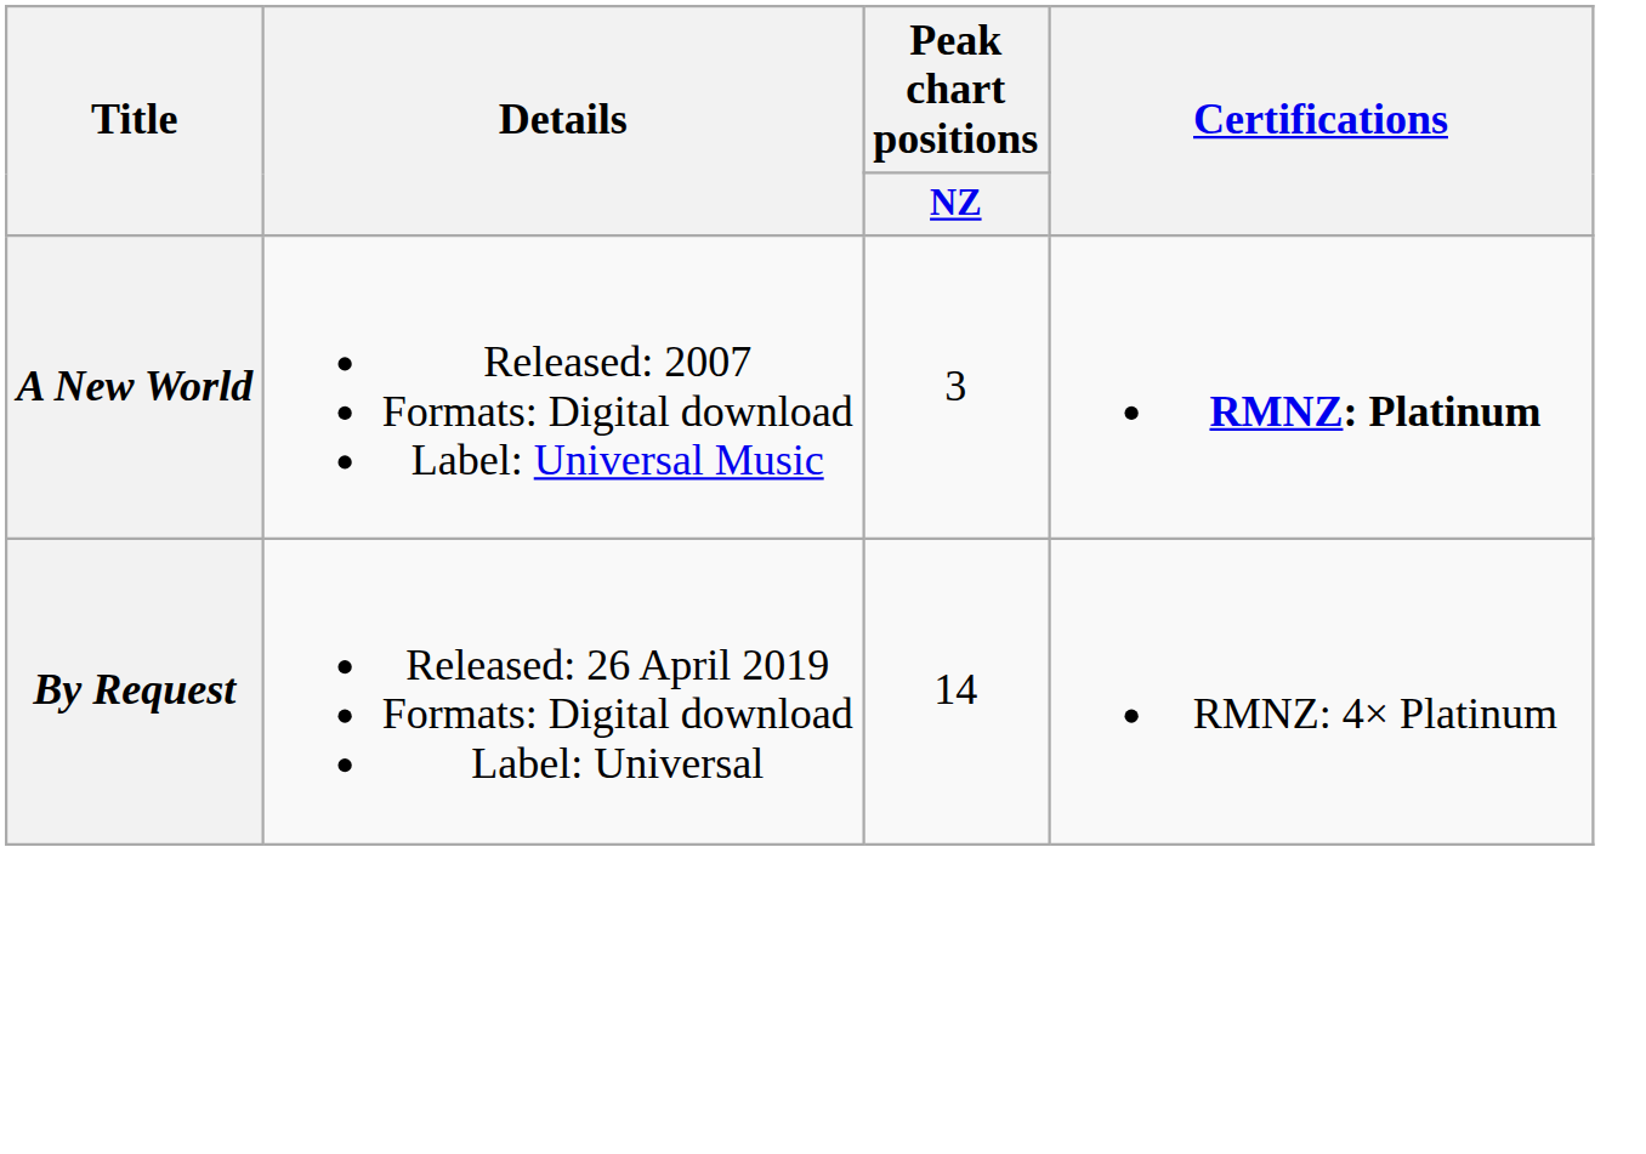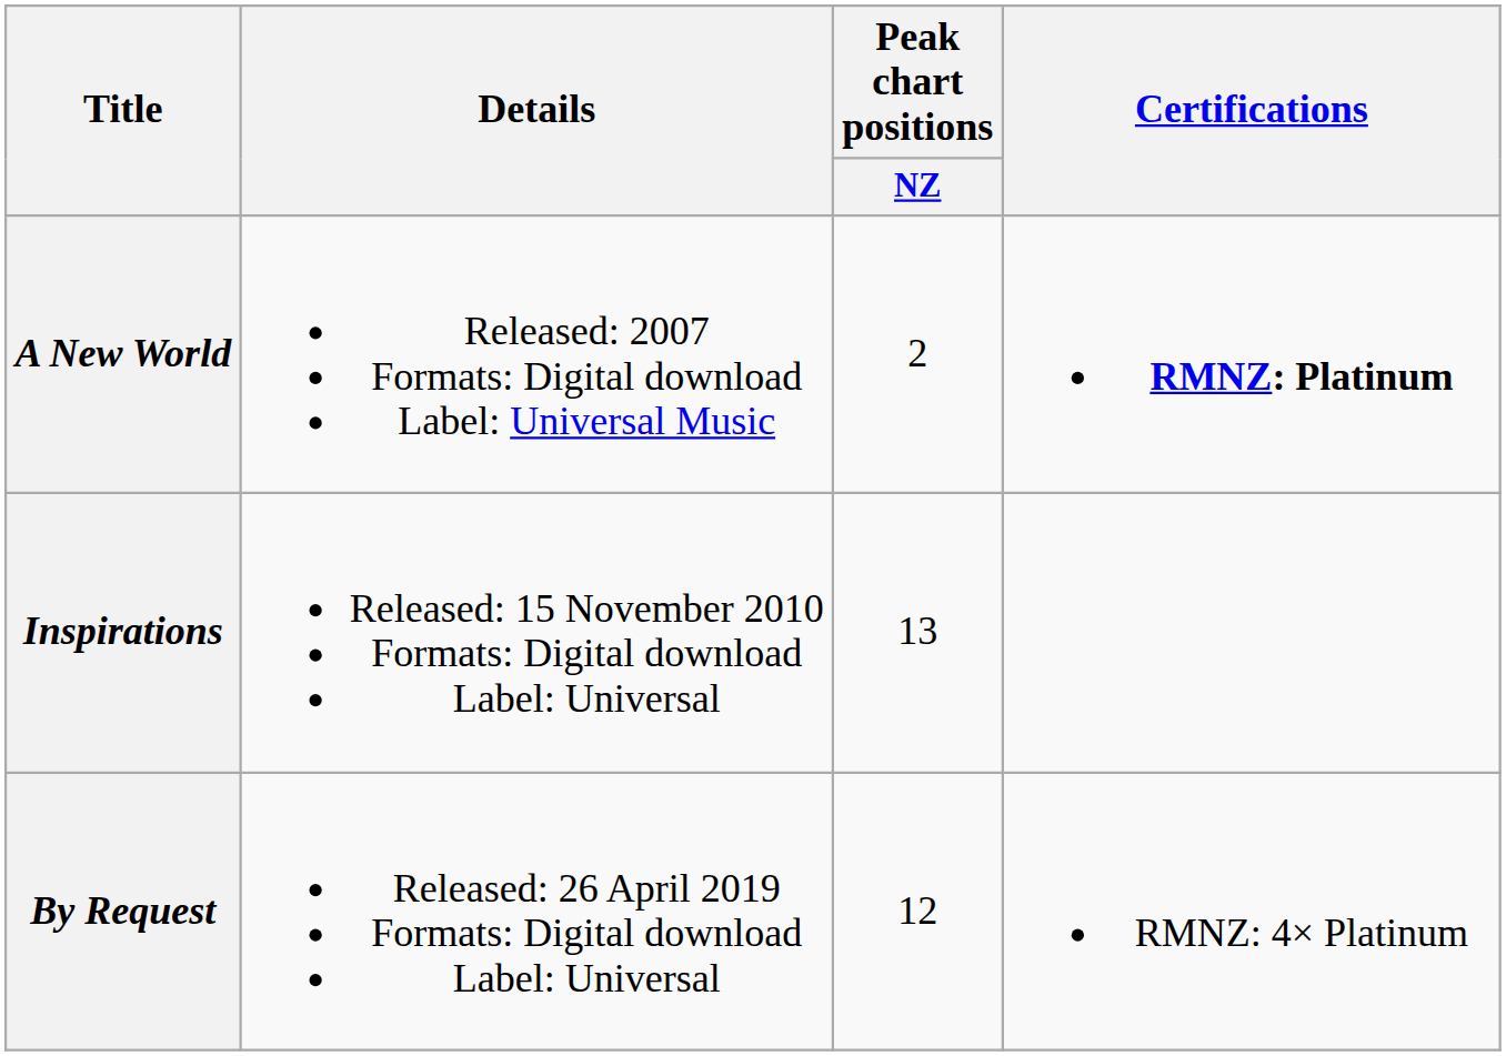A New World | Peak chart positions / NZ: 3 -> 2
+ row: Inspirations | Released: 15 November 2010 Formats: Digital download Label: Universal | 13
By Request | Peak chart positions / NZ: 14 -> 12
